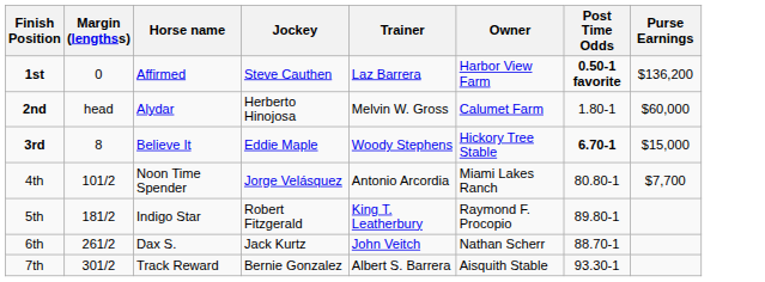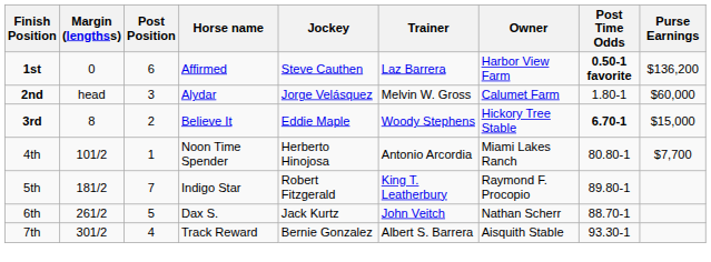+ column: Post Position | 6 | 3 | 2 | 1 | 7 | 5 | 4
2nd | Jockey: Herberto Hinojosa -> Jorge Velásquez
4th | Jockey: Jorge Velásquez -> Herberto Hinojosa
